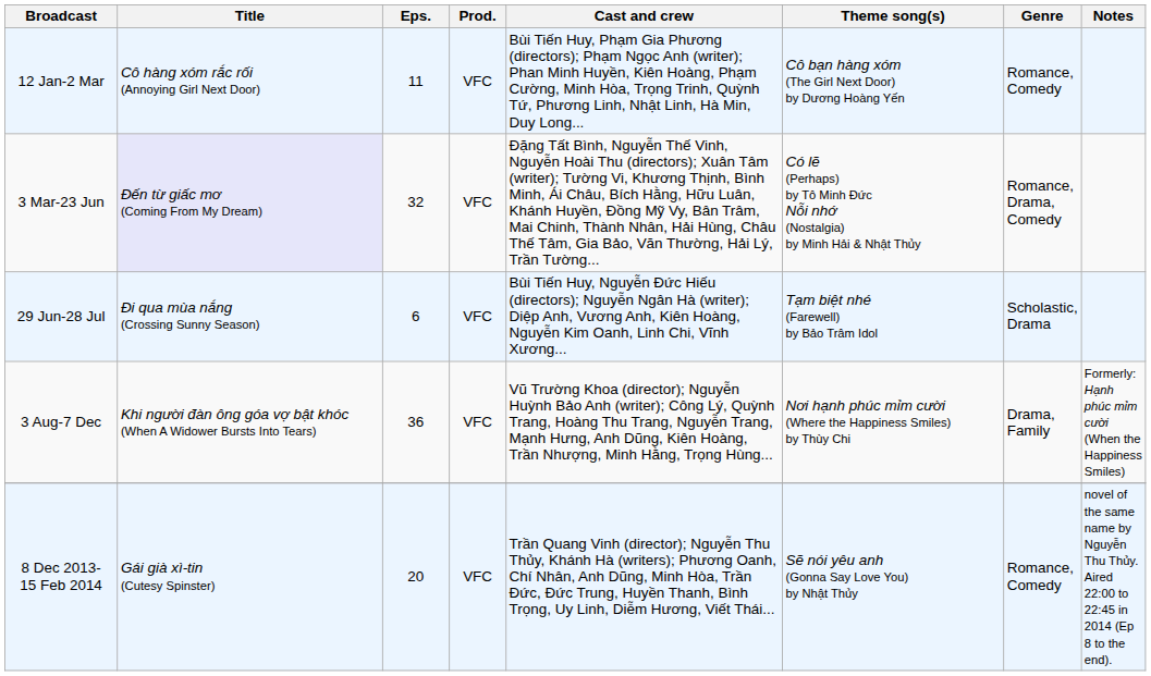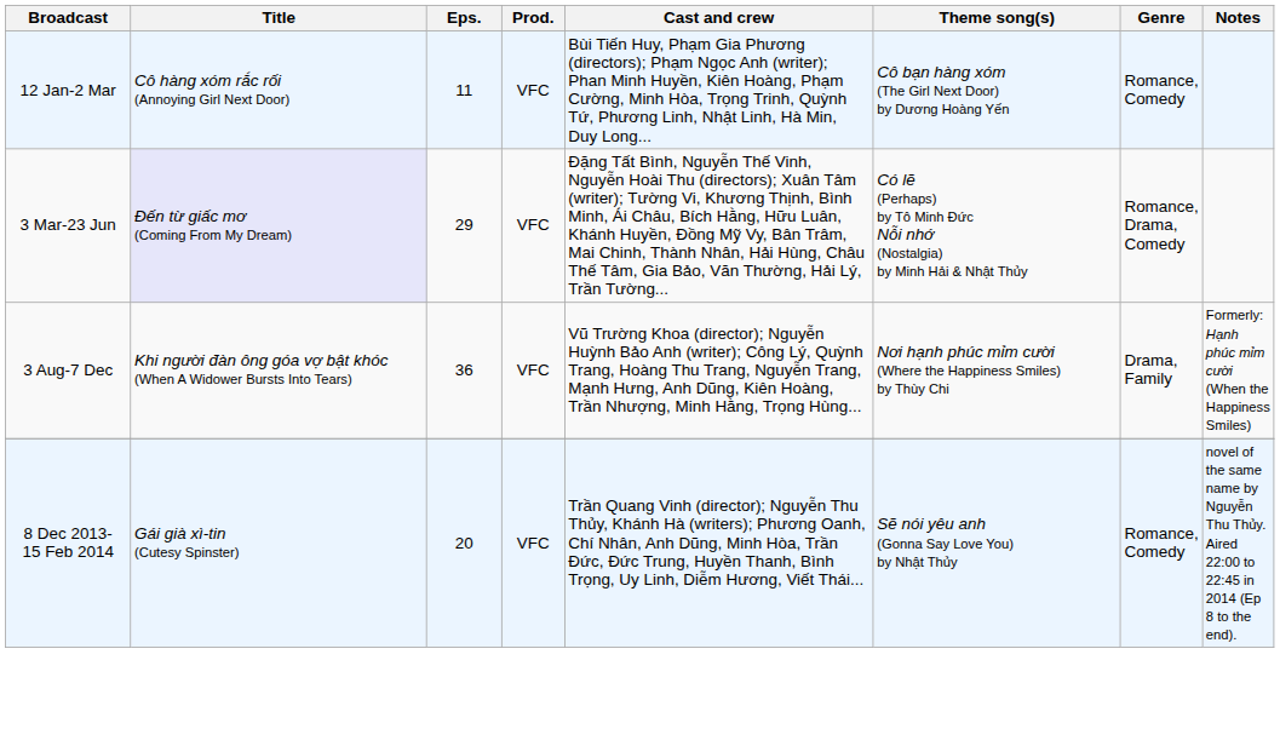3 Mar-23 Jun | Eps.: 32 -> 29
- row: 29 Jun-28 Jul | Đi qua mùa nắng (Crossing Sunny Season) | 6 | VFC | Bùi Tiến Huy, Nguyễn Đức Hiếu (directors); Nguyễn Ngân Hà (writer); Diệp Anh, Vương Anh, Kiên Hoàng, Nguyễn Kim Oanh, Linh Chi, Vĩnh Xương... | Tạm biệt nhé (Farewell) by Bảo Trâm Idol | Scholastic, Drama
